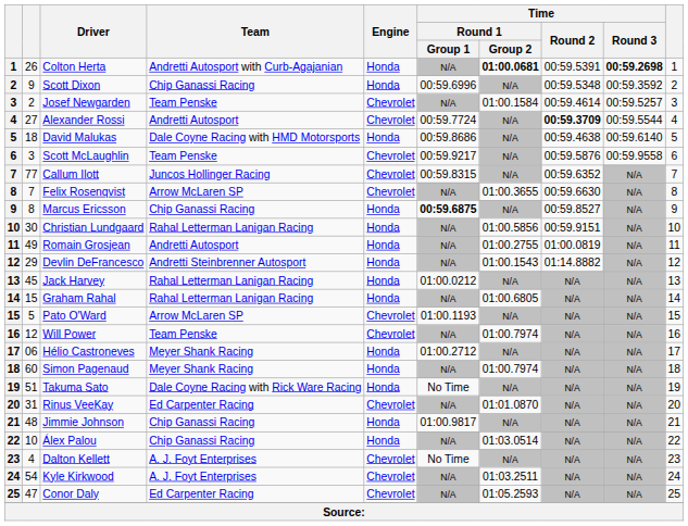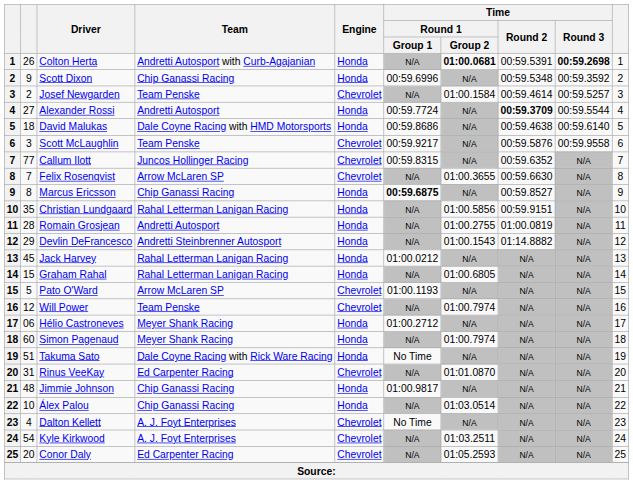Alexander Rossi | Engine: Chevrolet -> Honda
Christian Lundgaard | column 2: 30 -> 35
Romain Grosjean | column 2: 49 -> 28
Conor Daly | column 2: 47 -> 20
